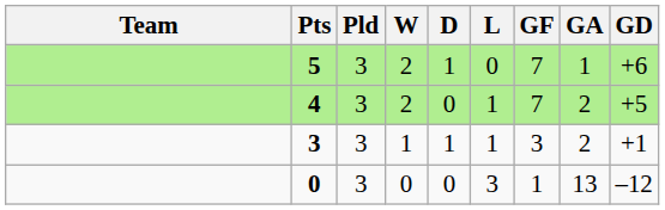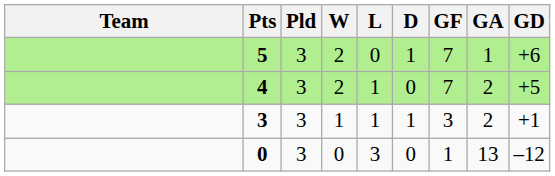columns swapped: D <-> L
